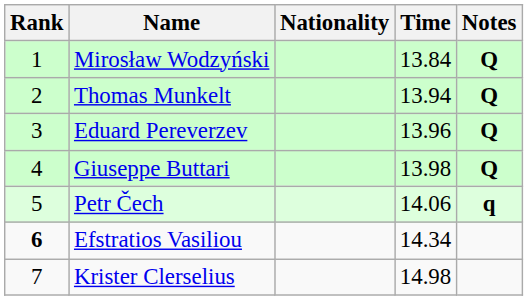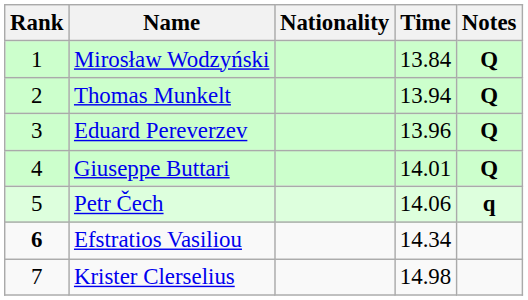Giuseppe Buttari | Time: 13.98 -> 14.01
